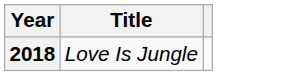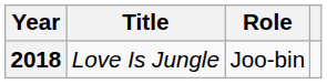+ column: Role | Joo-bin
